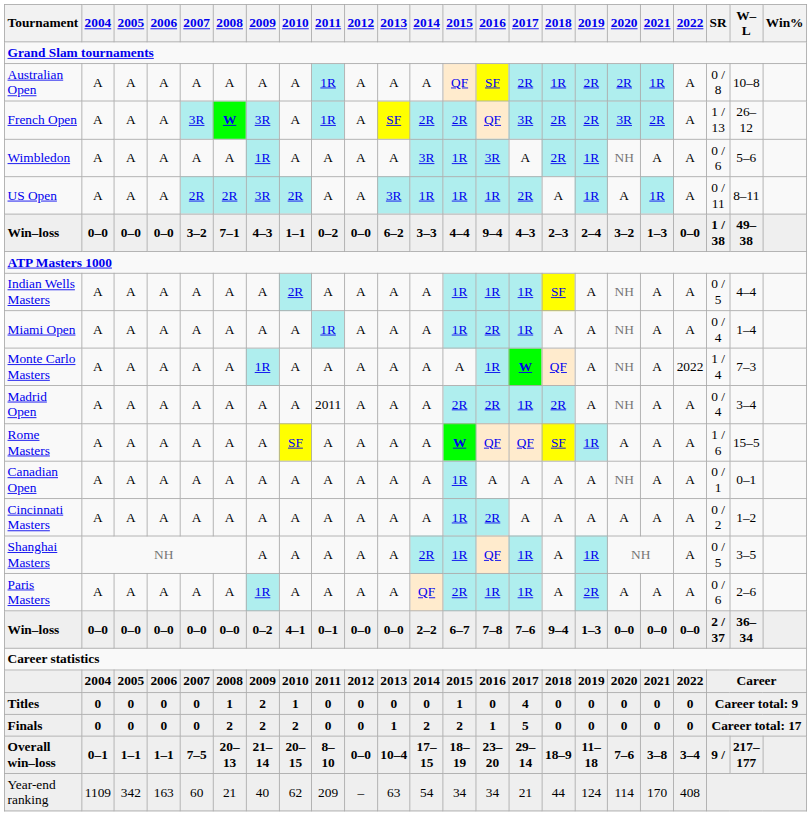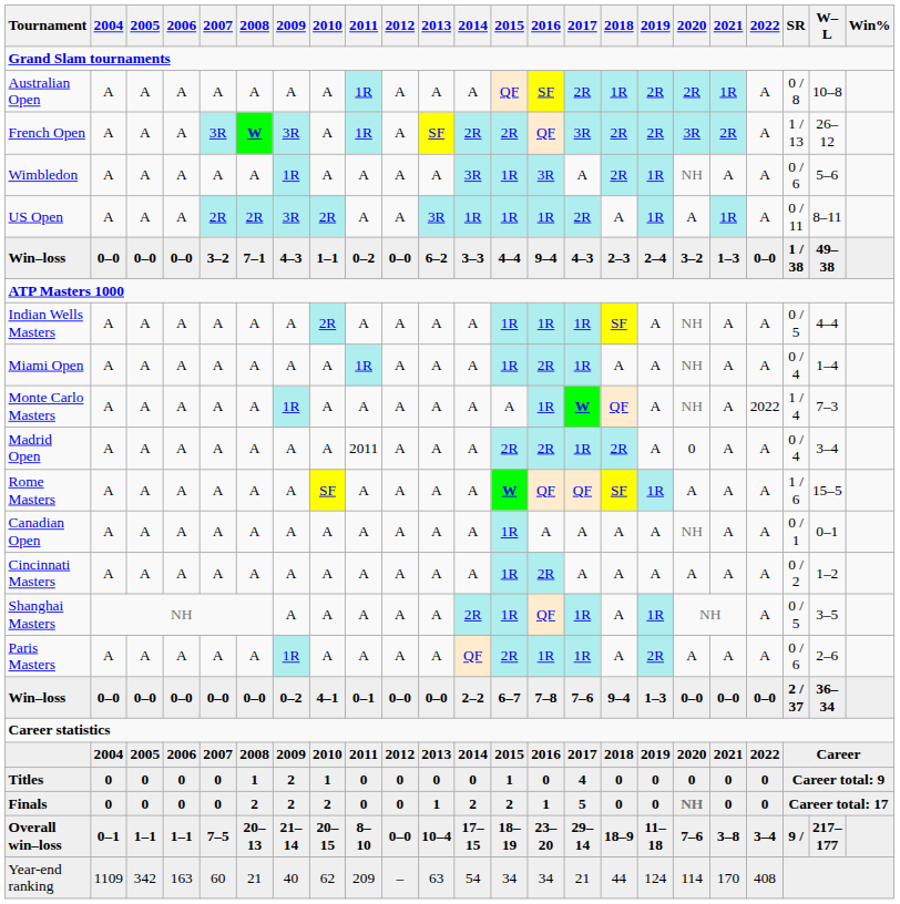Madrid Open | 2020: NH -> 0
Finals | 2020: 0 -> NH
